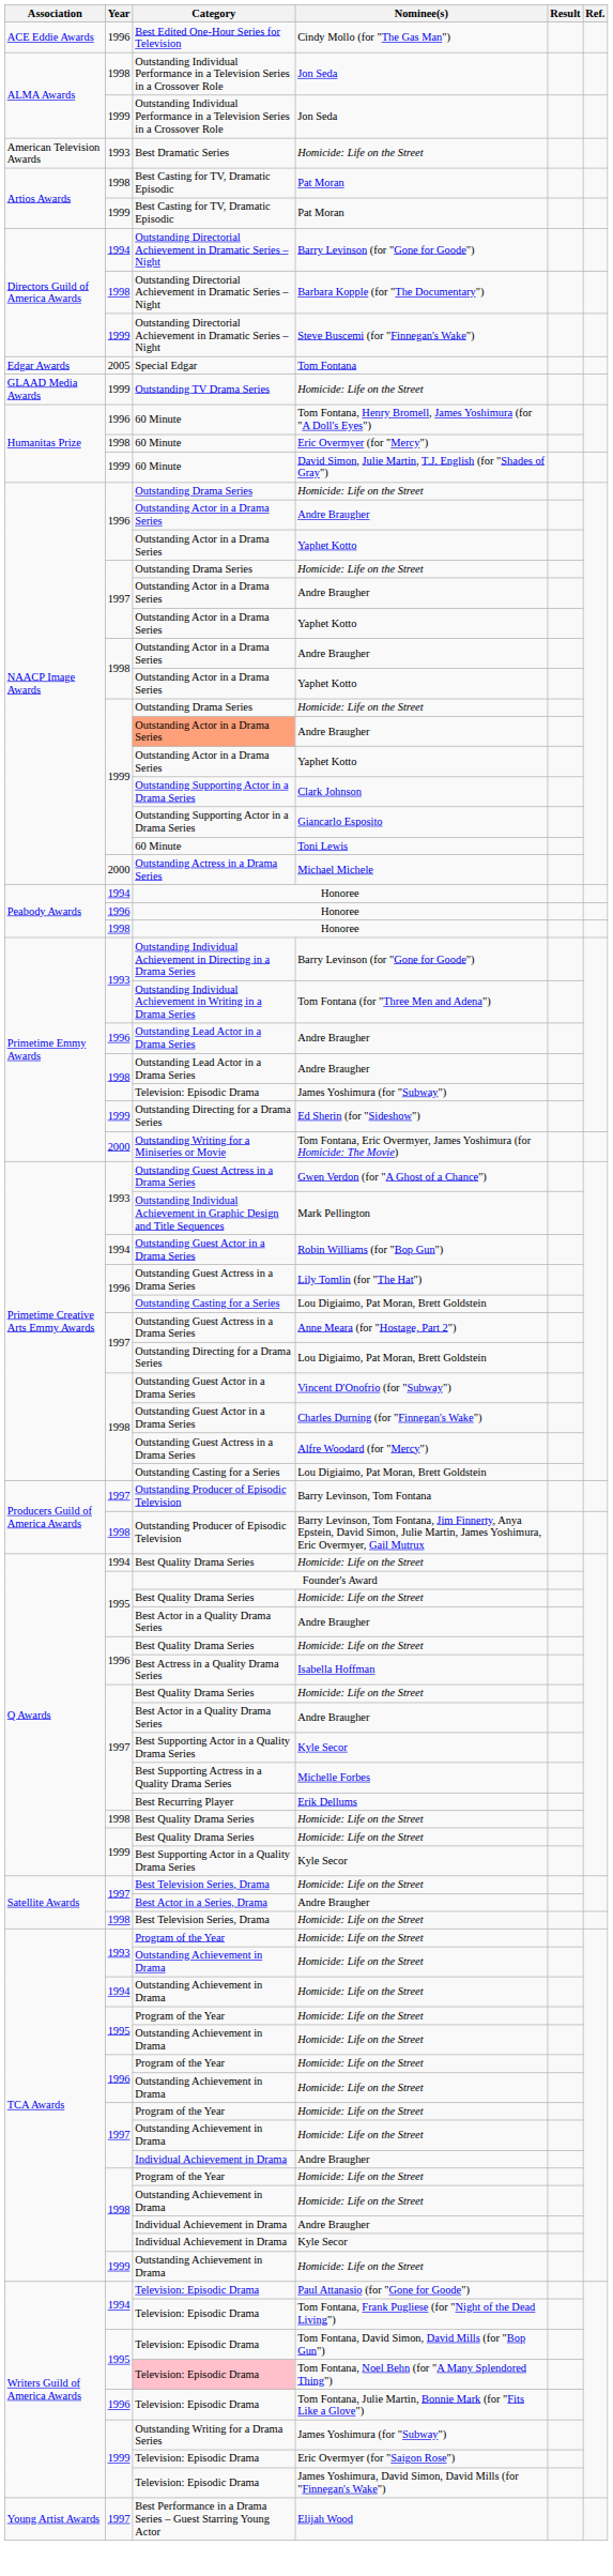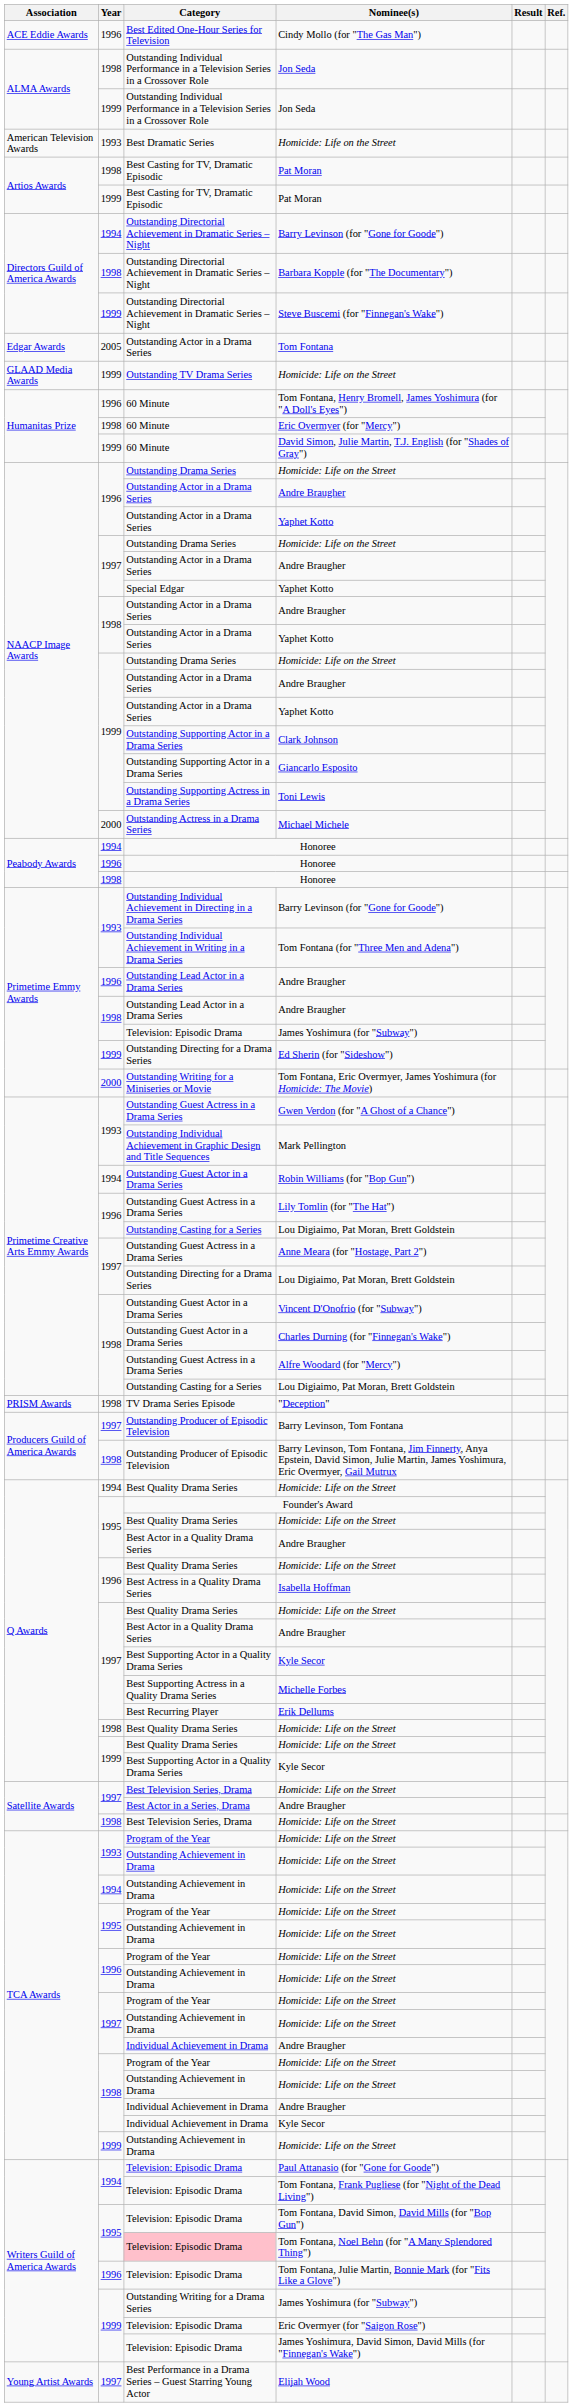Tom Fontana | Category: Special Edgar -> Outstanding Actor in a Drama Series
1997 / Yaphet Kotto | Category: Outstanding Actor in a Drama Series -> Special Edgar
1999 / Andre Braugher | Category: lightsalmon background -> no background
Toni Lewis | Category: 60 Minute -> Outstanding Supporting Actress in a Drama Series
+ row: PRISM Awards | 1998 | TV Drama Series Episode | "Deception"
